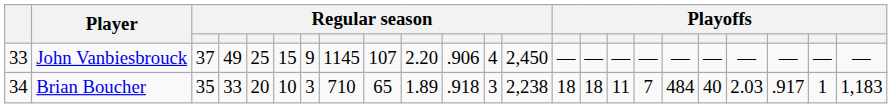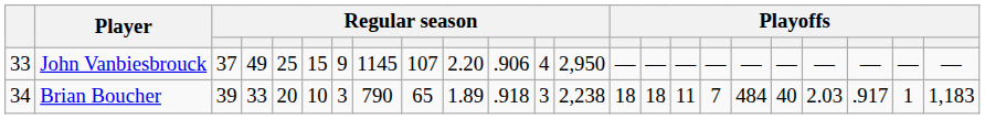John Vanbiesbrouck | column 13: 2,450 -> 2,950
Brian Boucher | column 3: 35 -> 39
Brian Boucher | column 8: 710 -> 790
